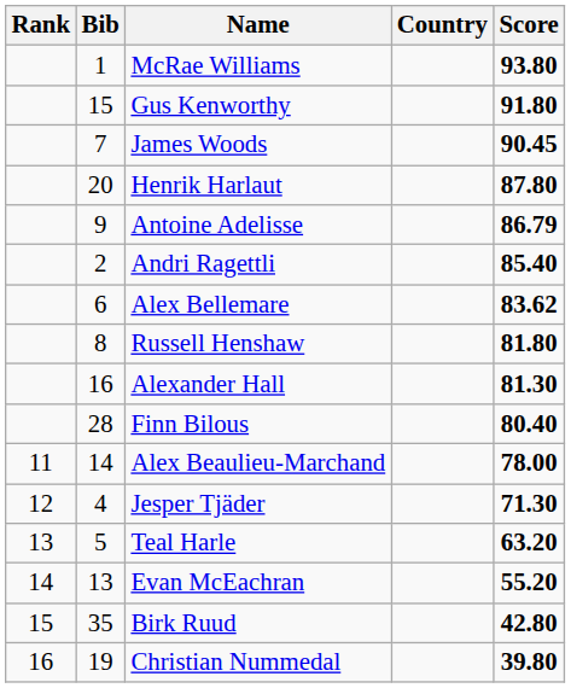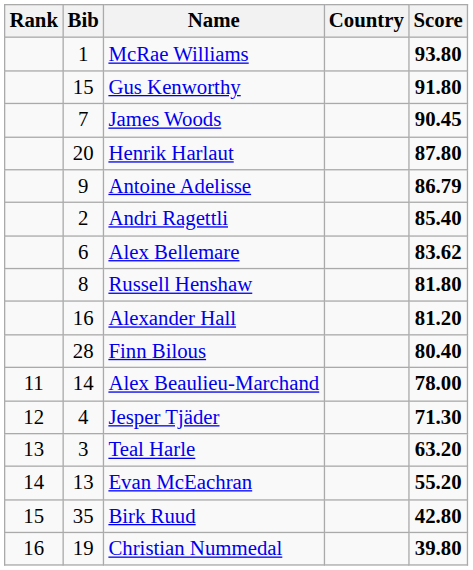Alexander Hall | Score: 81.30 -> 81.20
Teal Harle | Bib: 5 -> 3
